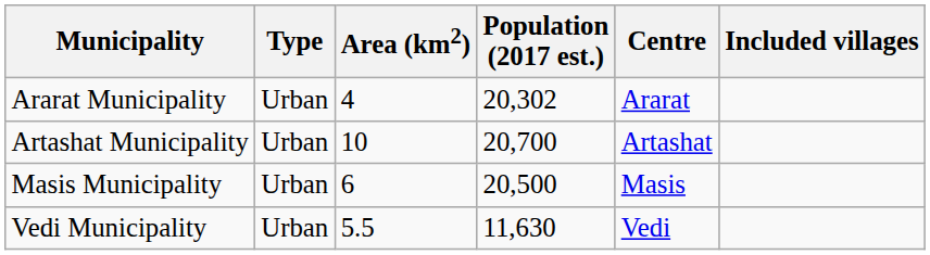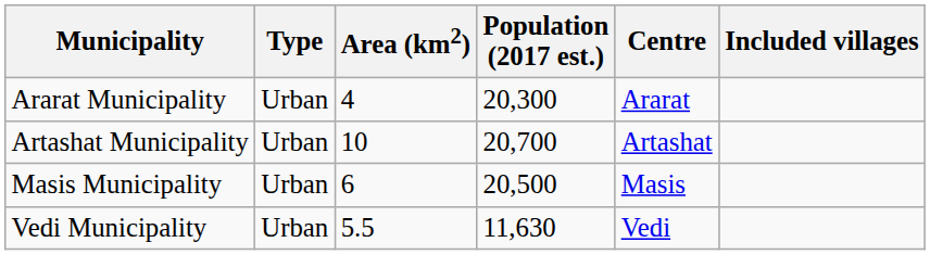Ararat Municipality | Population (2017 est.): 20,302 -> 20,300
